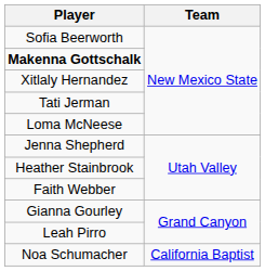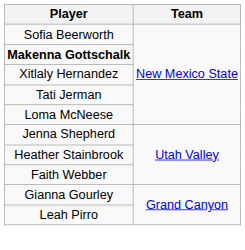- row: Noa Schumacher | California Baptist
